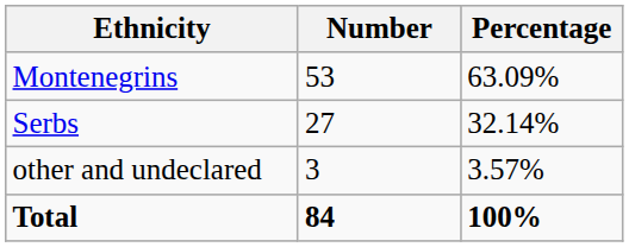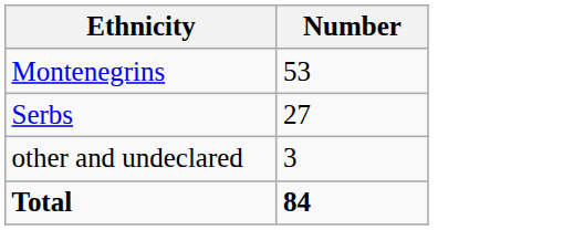- column: Percentage | 63.09% | 32.14% | 3.57% | 100%
